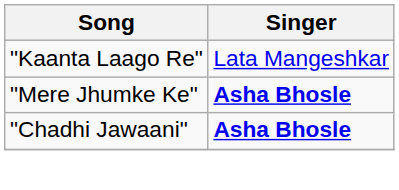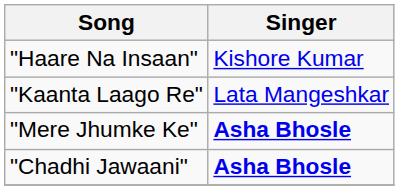+ row: "Haare Na Insaan" | Kishore Kumar
